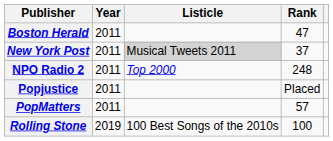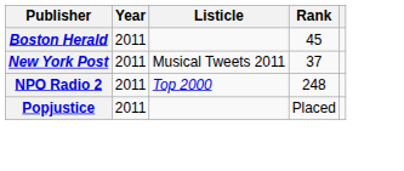Boston Herald | Rank: 47 -> 45
New York Post | Listicle: lightgrey background -> no background
- row: PopMatters | 2011 | 57
- row: Rolling Stone | 2019 | 100 Best Songs of the 2010s | 100
